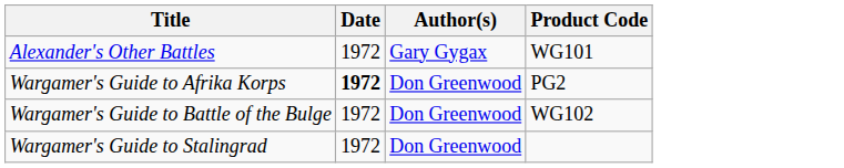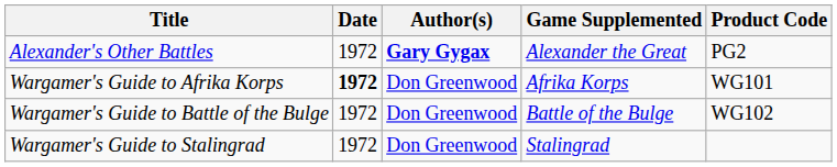+ column: Game Supplemented | Alexander the Great | Afrika Korps | Battle of the Bulge | Stalingrad
Alexander's Other Battles | Author(s): normal -> bold
Alexander's Other Battles | Product Code: WG101 -> PG2
Wargamer's Guide to Afrika Korps | Product Code: PG2 -> WG101
